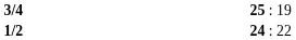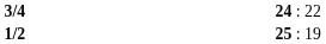3/4 | column 3: 25 : 19 -> 24 : 22
1/2 | column 3: 24 : 22 -> 25 : 19
